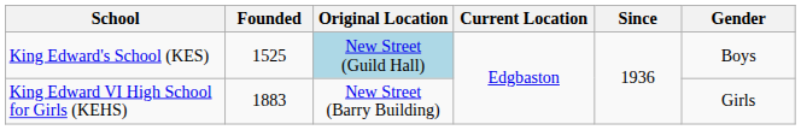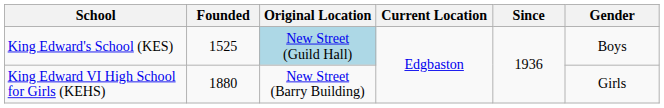King Edward VI High School for Girls (KEHS) | Founded: 1883 -> 1880
